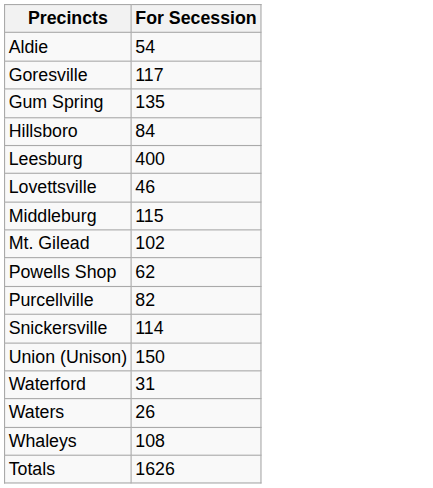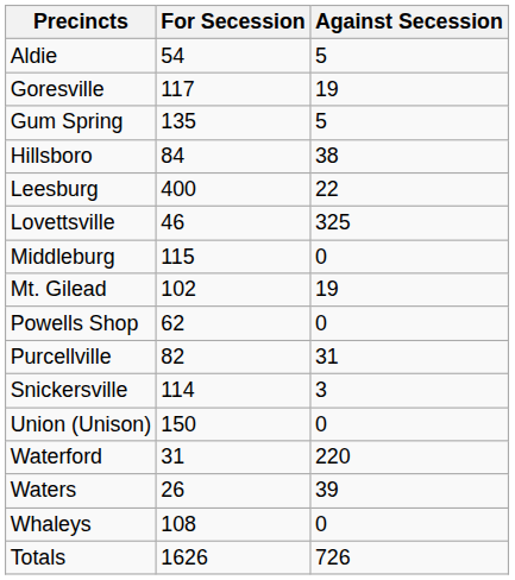+ column: Against Secession | 5 | 19 | 5 | 38 | 22 | 325 | 0 | 19 | 0 | 31 | 3 | 0 | 220 | 39 | 0 | 726
